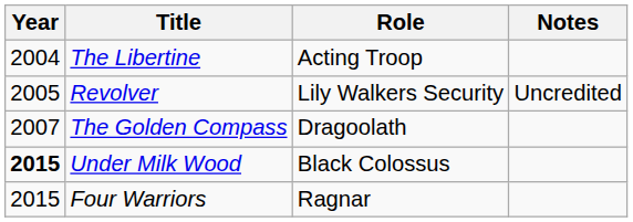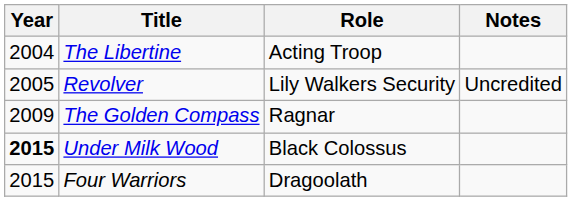The Golden Compass | Year: 2007 -> 2009
The Golden Compass | Role: Dragoolath -> Ragnar
Four Warriors | Role: Ragnar -> Dragoolath
